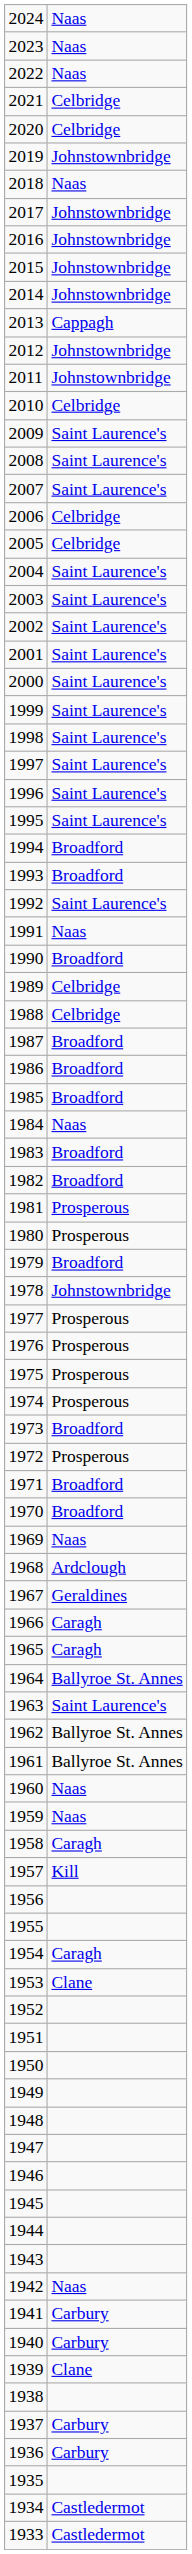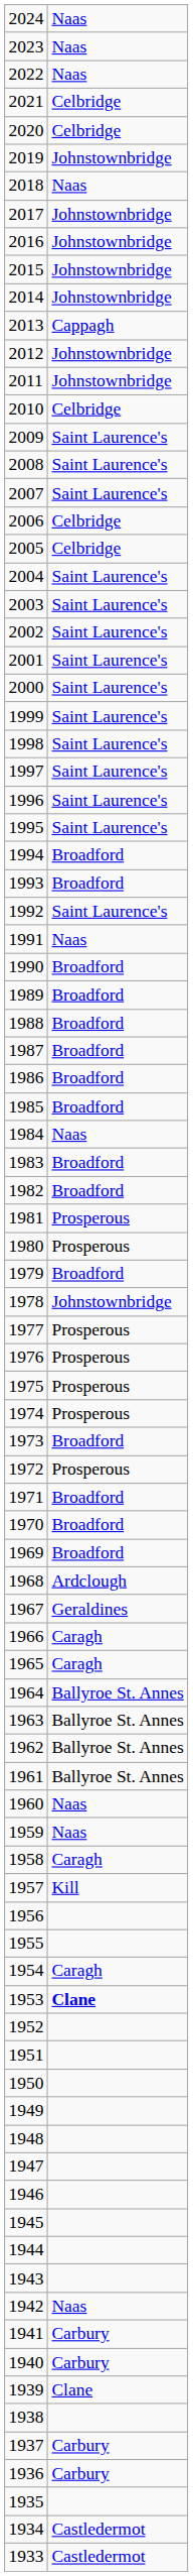1989 | column 2: Celbridge -> Broadford
1988 | column 2: Celbridge -> Broadford
1969 | column 2: Naas -> Broadford
1963 | column 2: Saint Laurence's -> Ballyroe St. Annes
1953 | column 2: normal -> bold
